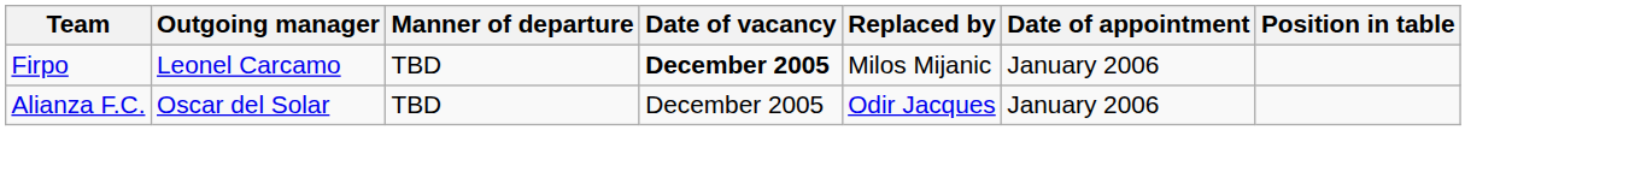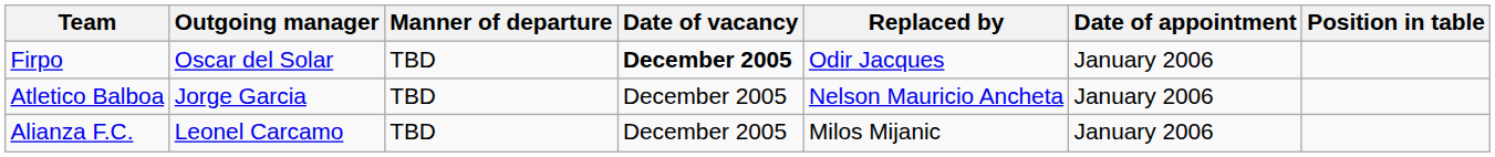Firpo | Outgoing manager: Leonel Carcamo -> Oscar del Solar
Firpo | Replaced by: Milos Mijanic -> Odir Jacques
+ row: Atletico Balboa | Jorge Garcia | TBD | December 2005 | Nelson Mauricio Ancheta | January 2006
Alianza F.C. | Outgoing manager: Oscar del Solar -> Leonel Carcamo
Alianza F.C. | Replaced by: Odir Jacques -> Milos Mijanic
